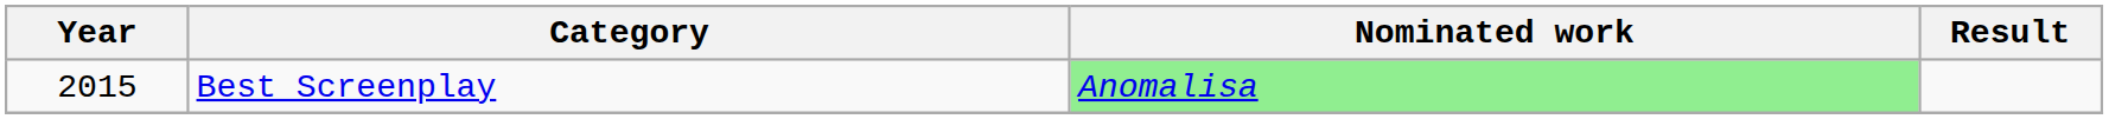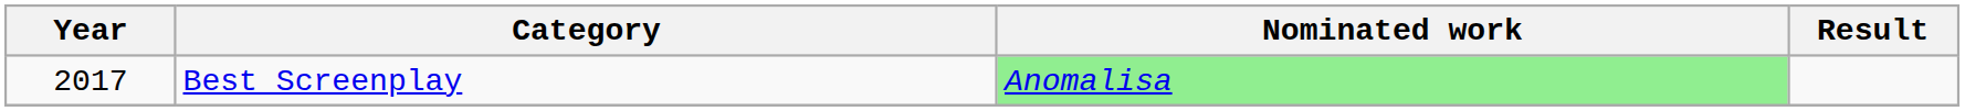Best Screenplay | Year: 2015 -> 2017
